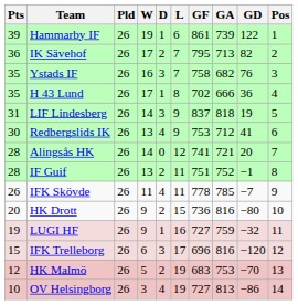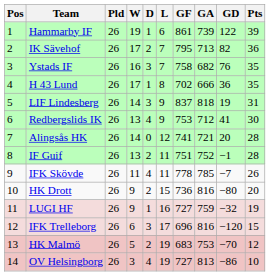columns swapped: Pos <-> Pts
